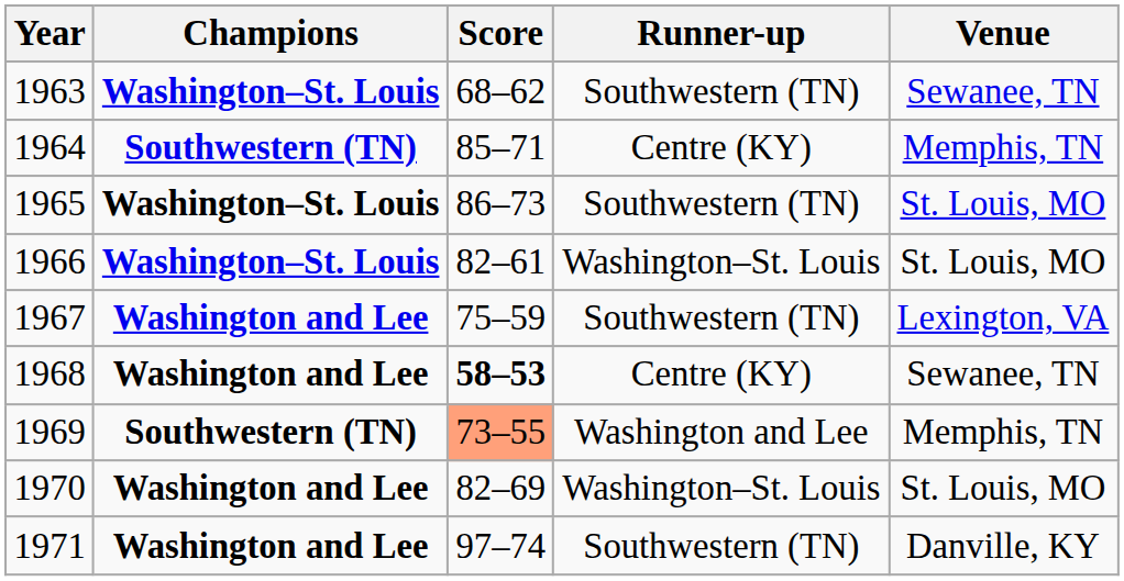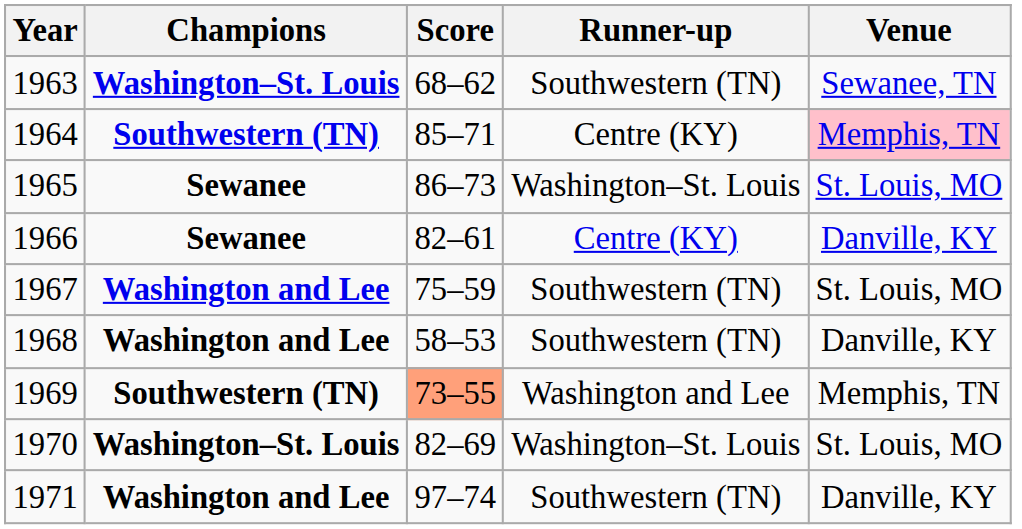1964 | Venue: no background -> pink background
1965 | Champions: Washington–St. Louis -> Sewanee
1965 | Runner-up: Southwestern (TN) -> Washington–St. Louis
1966 | Champions: Washington–St. Louis -> Sewanee
1966 | Runner-up: Washington–St. Louis -> Centre (KY)
1966 | Venue: St. Louis, MO -> Danville, KY
1967 | Venue: Lexington, VA -> St. Louis, MO
1968 | Score: bold -> normal
1968 | Runner-up: Centre (KY) -> Southwestern (TN)
1968 | Venue: Sewanee, TN -> Danville, KY
1970 | Champions: Washington and Lee -> Washington–St. Louis
